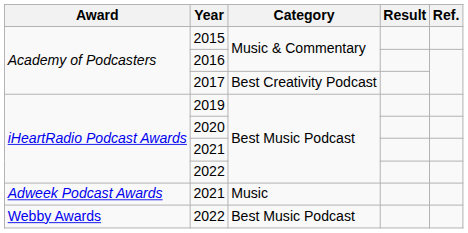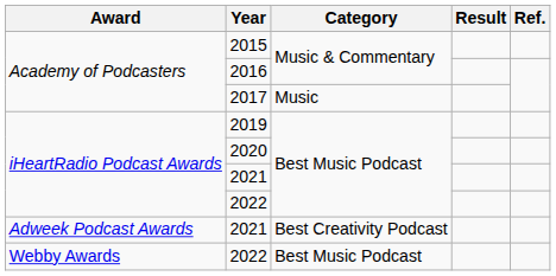2017 | Category: Best Creativity Podcast -> Music
Adweek Podcast Awards / 2021 | Category: Music -> Best Creativity Podcast
